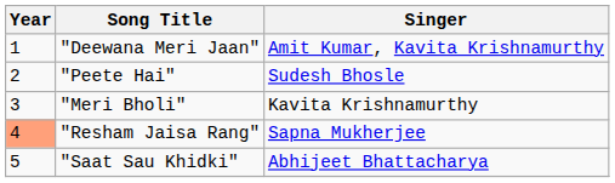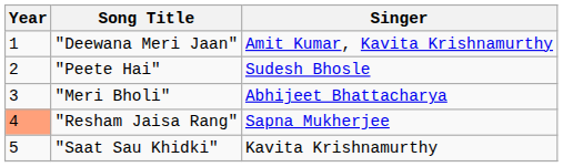"Meri Bholi" | Singer: Kavita Krishnamurthy -> Abhijeet Bhattacharya
"Saat Sau Khidki" | Singer: Abhijeet Bhattacharya -> Kavita Krishnamurthy
